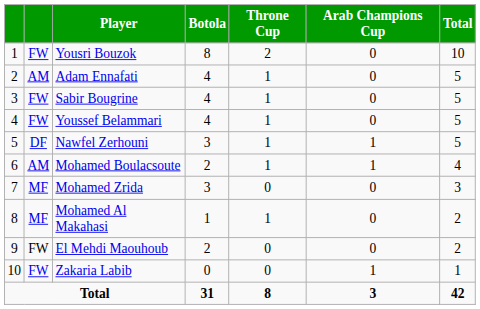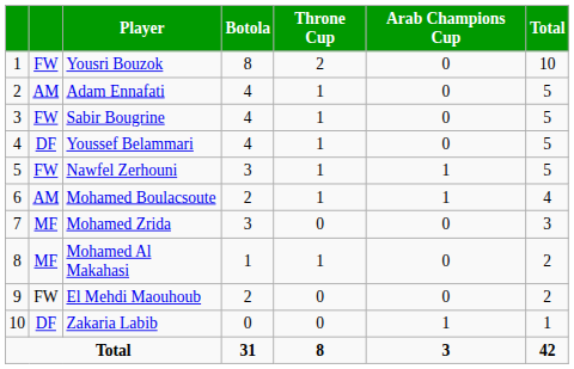Youssef Belammari | column 2: FW -> DF
Nawfel Zerhouni | column 2: DF -> FW
Zakaria Labib | column 2: FW -> DF
